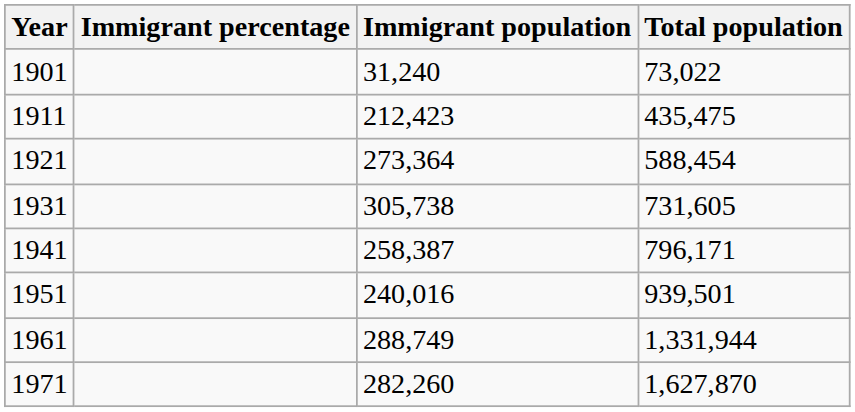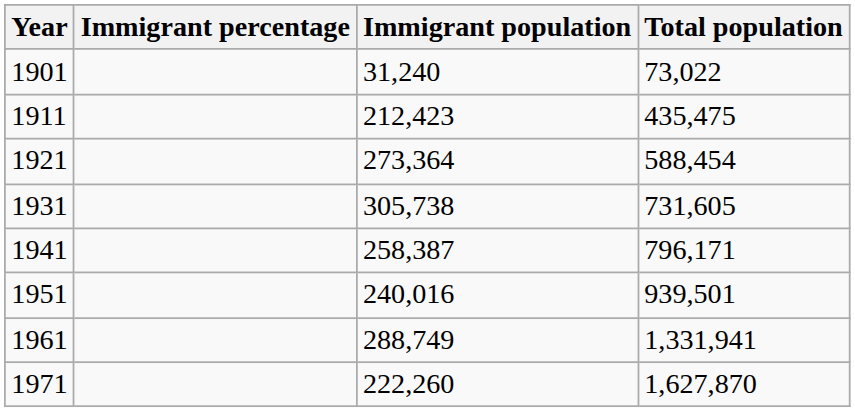1961 | Total population: 1,331,944 -> 1,331,941
1971 | Immigrant population: 282,260 -> 222,260
